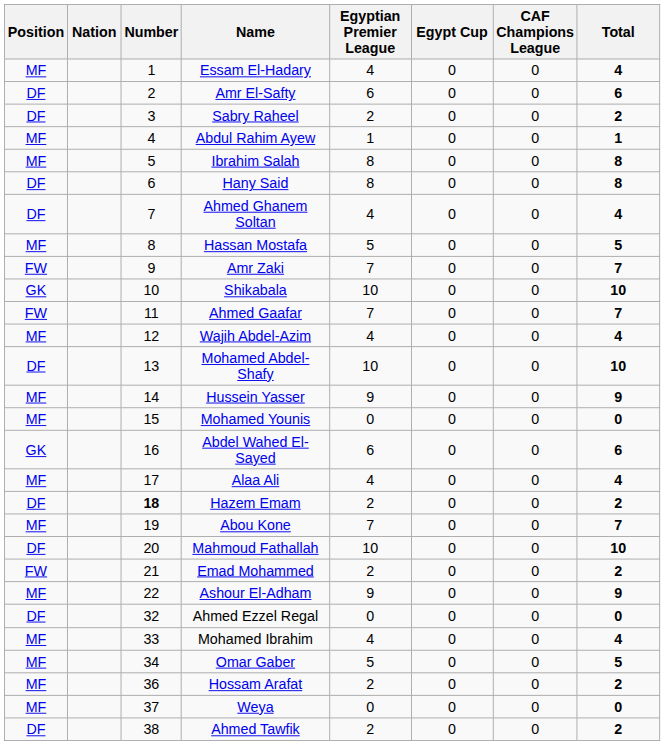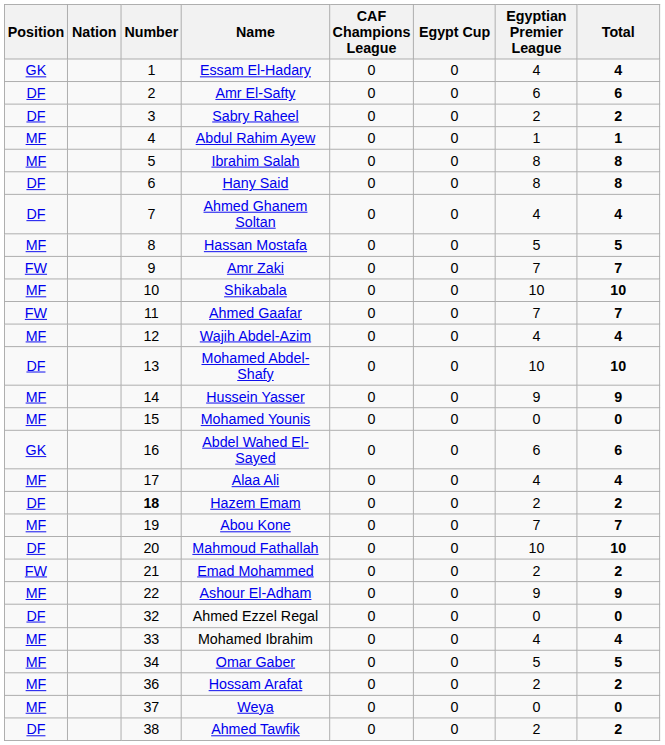columns swapped: Egyptian Premier League <-> CAF Champions League
Essam El-Hadary | Position: MF -> GK
Shikabala | Position: GK -> MF
